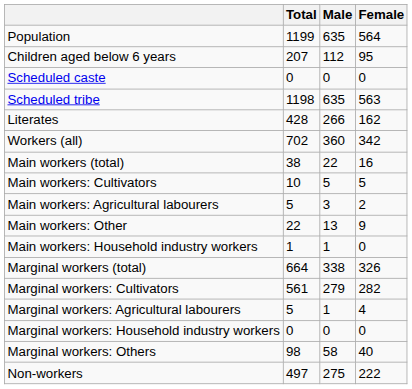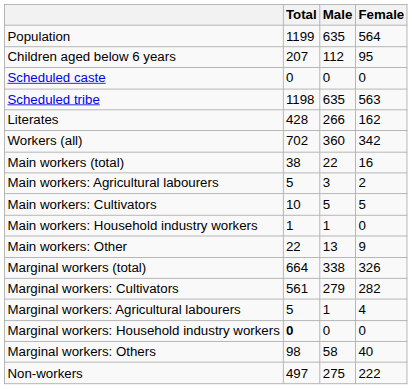rows swapped: Main workers: Cultivators <-> Main workers: Agricultural labourers
rows swapped: Main workers: Household industry workers <-> Main workers: Other
Marginal workers: Household industry workers | Total: normal -> bold
